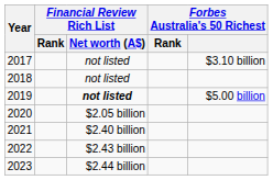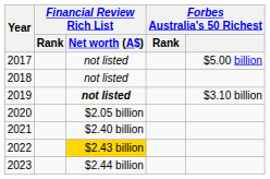2017 | Forbes Australia's 50 Richest: $3.10 billion -> $5.00 billion
2019 | Forbes Australia's 50 Richest: $5.00 billion -> $3.10 billion
2022 | Financial Review Rich List / Net worth (A$): no background -> gold background
